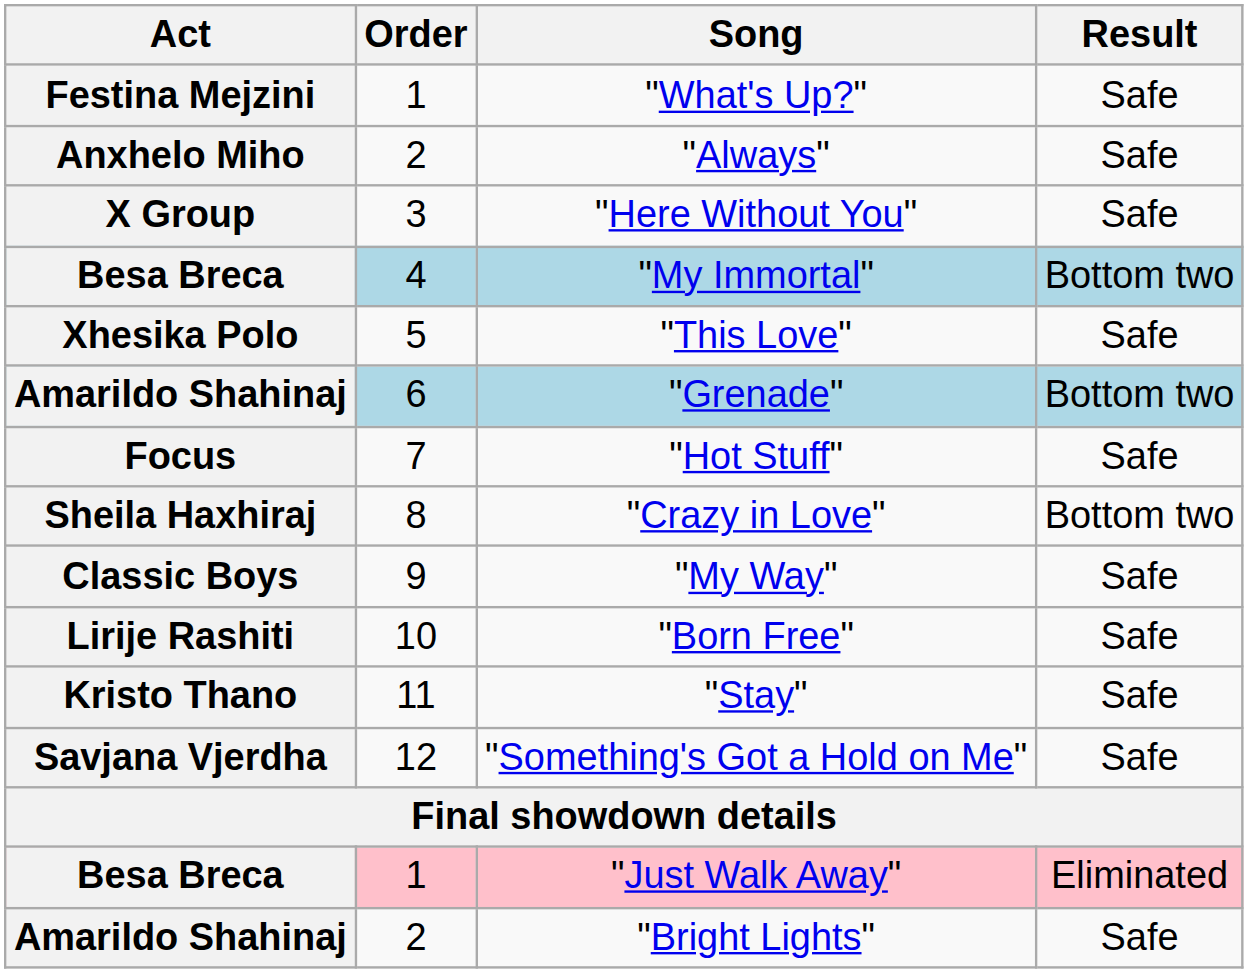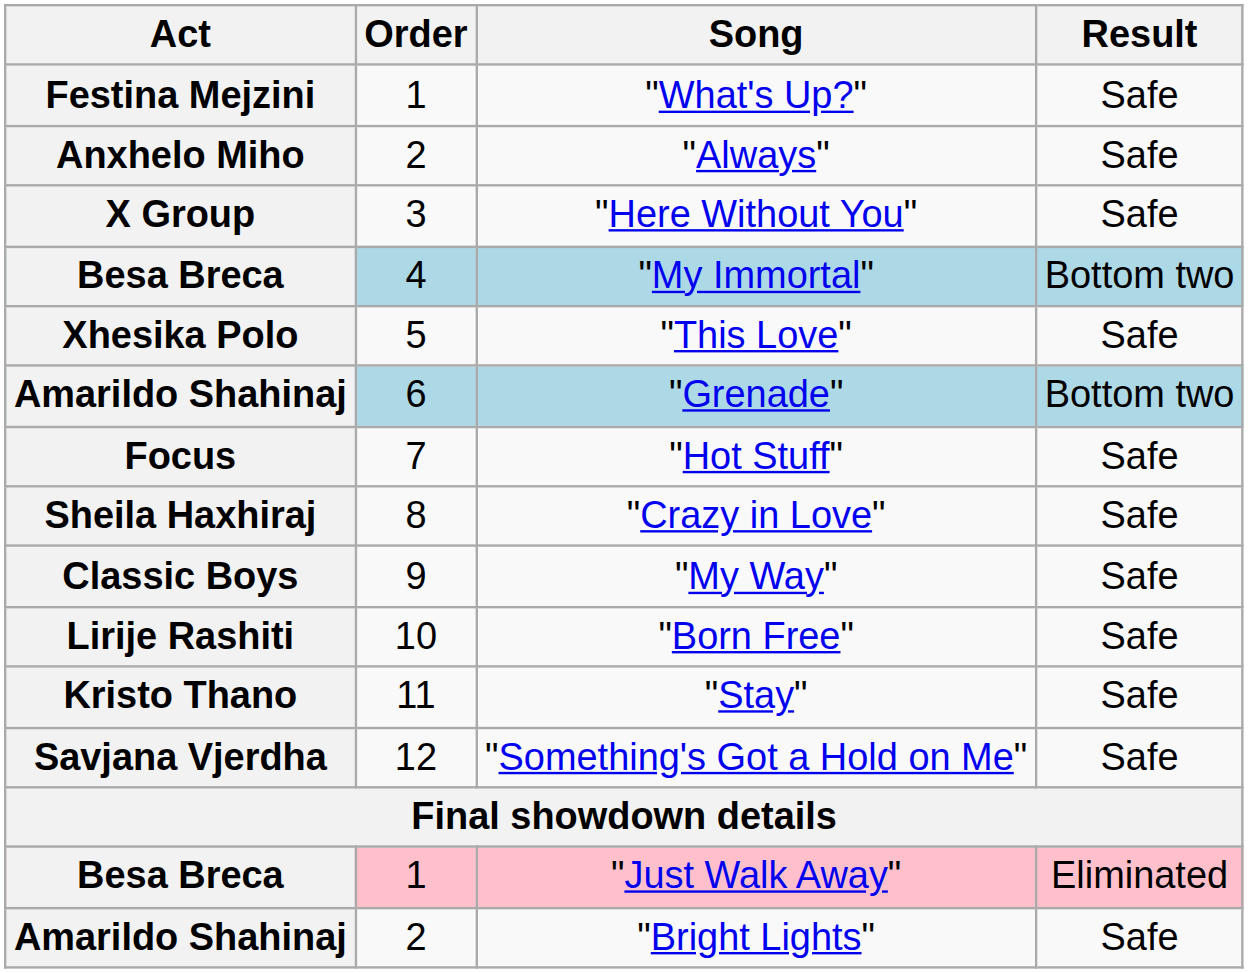"Crazy in Love" | Result: Bottom two -> Safe
